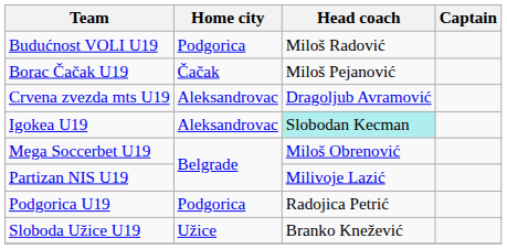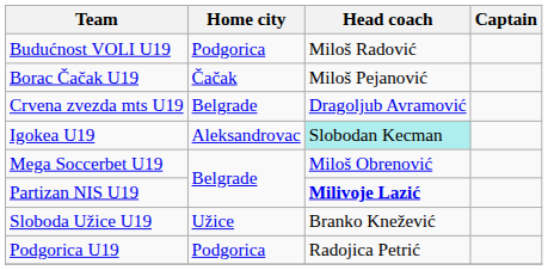Crvena zvezda mts U19 | Home city: Aleksandrovac -> Belgrade
Partizan NIS U19 | Head coach: normal -> bold
rows swapped: Podgorica U19 <-> Sloboda Užice U19
